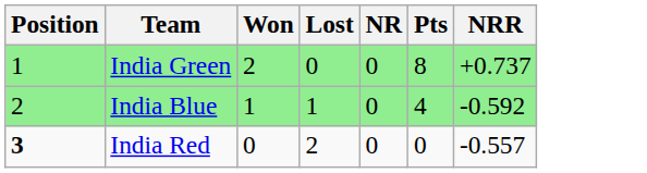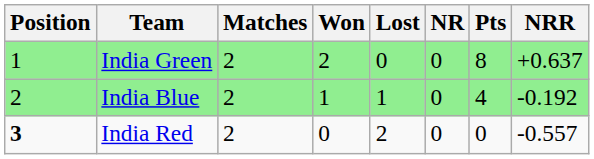+ column: Matches | 2 | 2 | 2
India Green | NRR: +0.737 -> +0.637
India Blue | NRR: -0.592 -> -0.192
